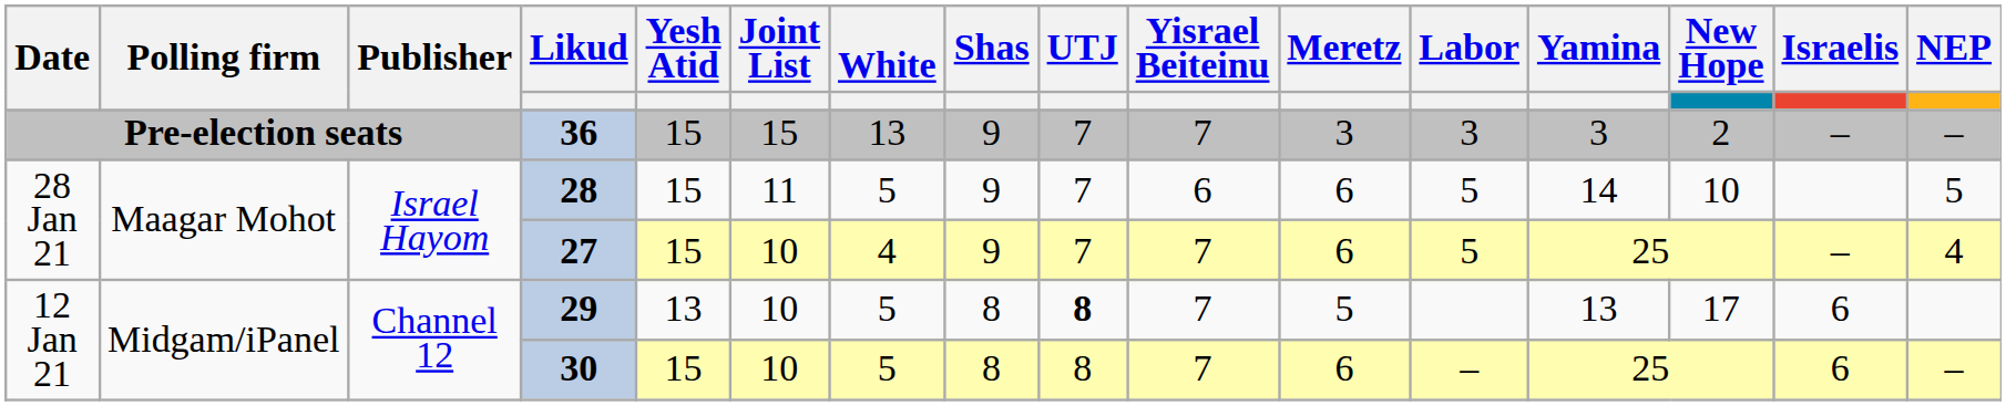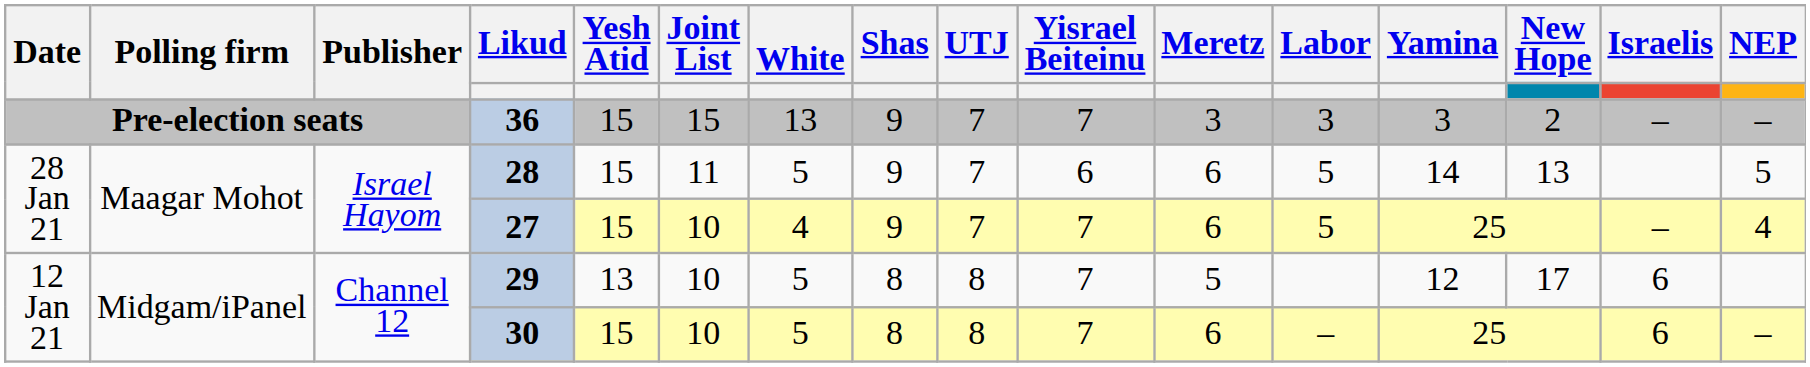28 | New Hope: 10 -> 13
29 | UTJ: bold -> normal
29 | Yamina: 13 -> 12
